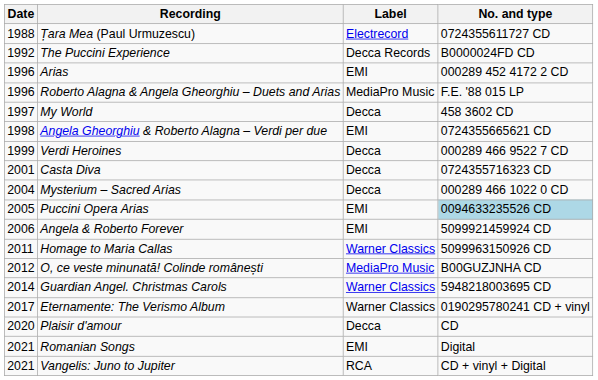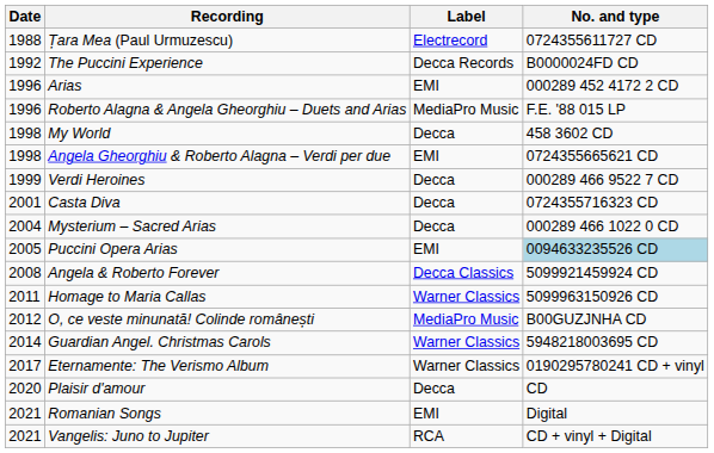My World | Date: 1997 -> 1998
Angela & Roberto Forever | Date: 2006 -> 2008
Angela & Roberto Forever | Label: EMI -> Decca Classics
